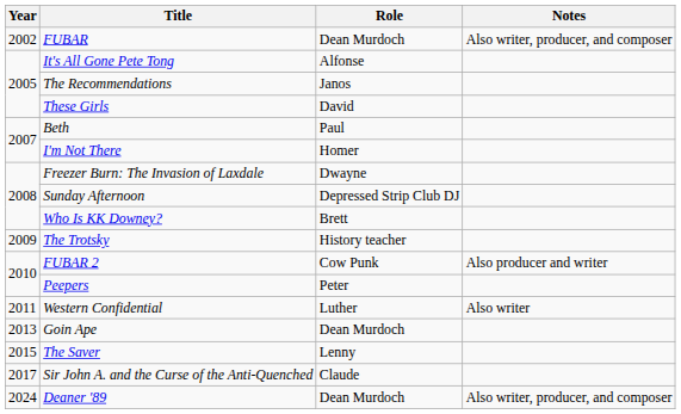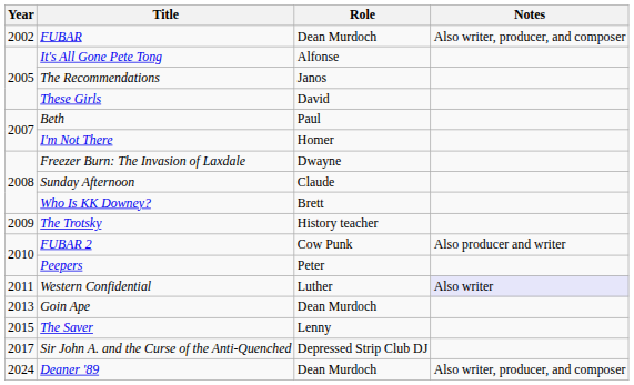Sunday Afternoon | Role: Depressed Strip Club DJ -> Claude
Western Confidential | Notes: no background -> lavender background
Sir John A. and the Curse of the Anti-Quenched | Role: Claude -> Depressed Strip Club DJ
